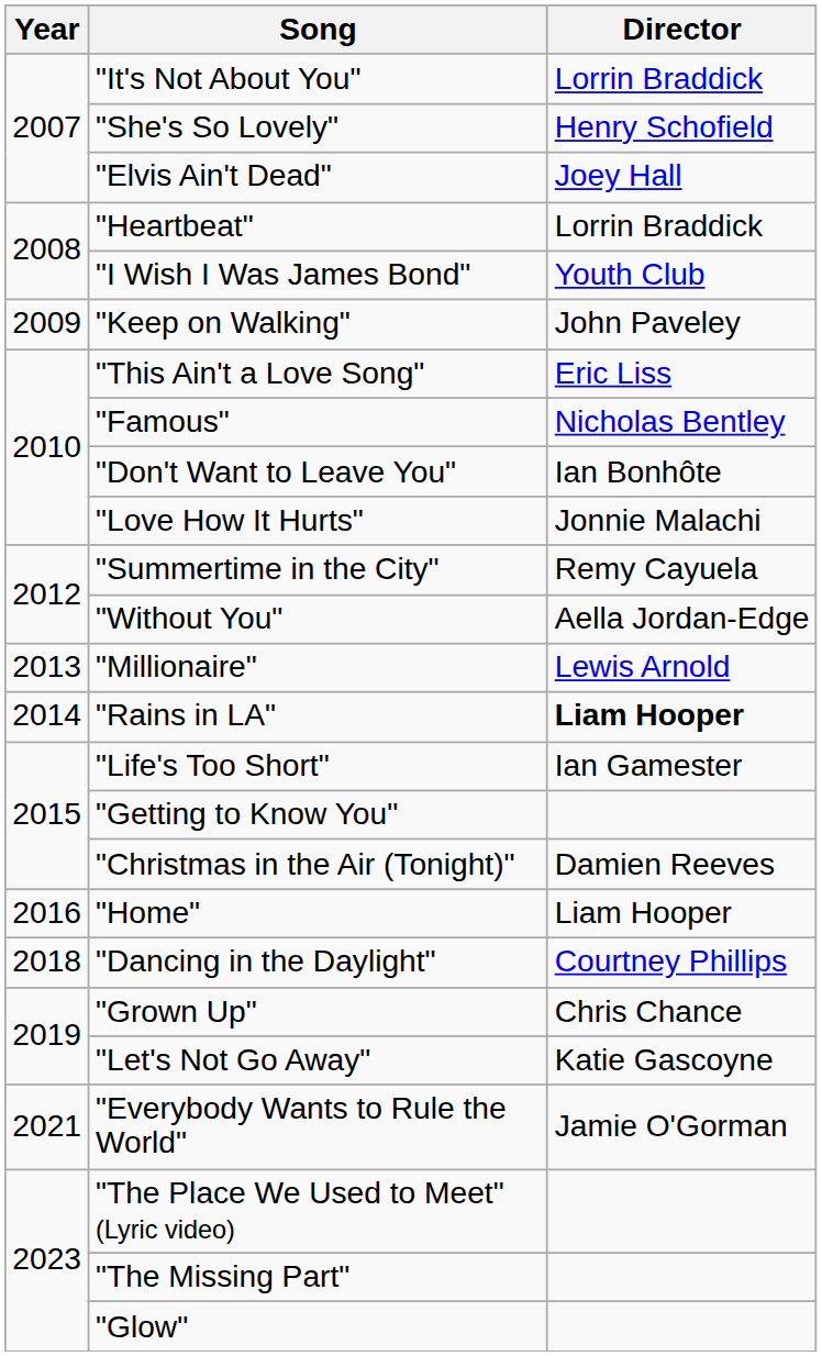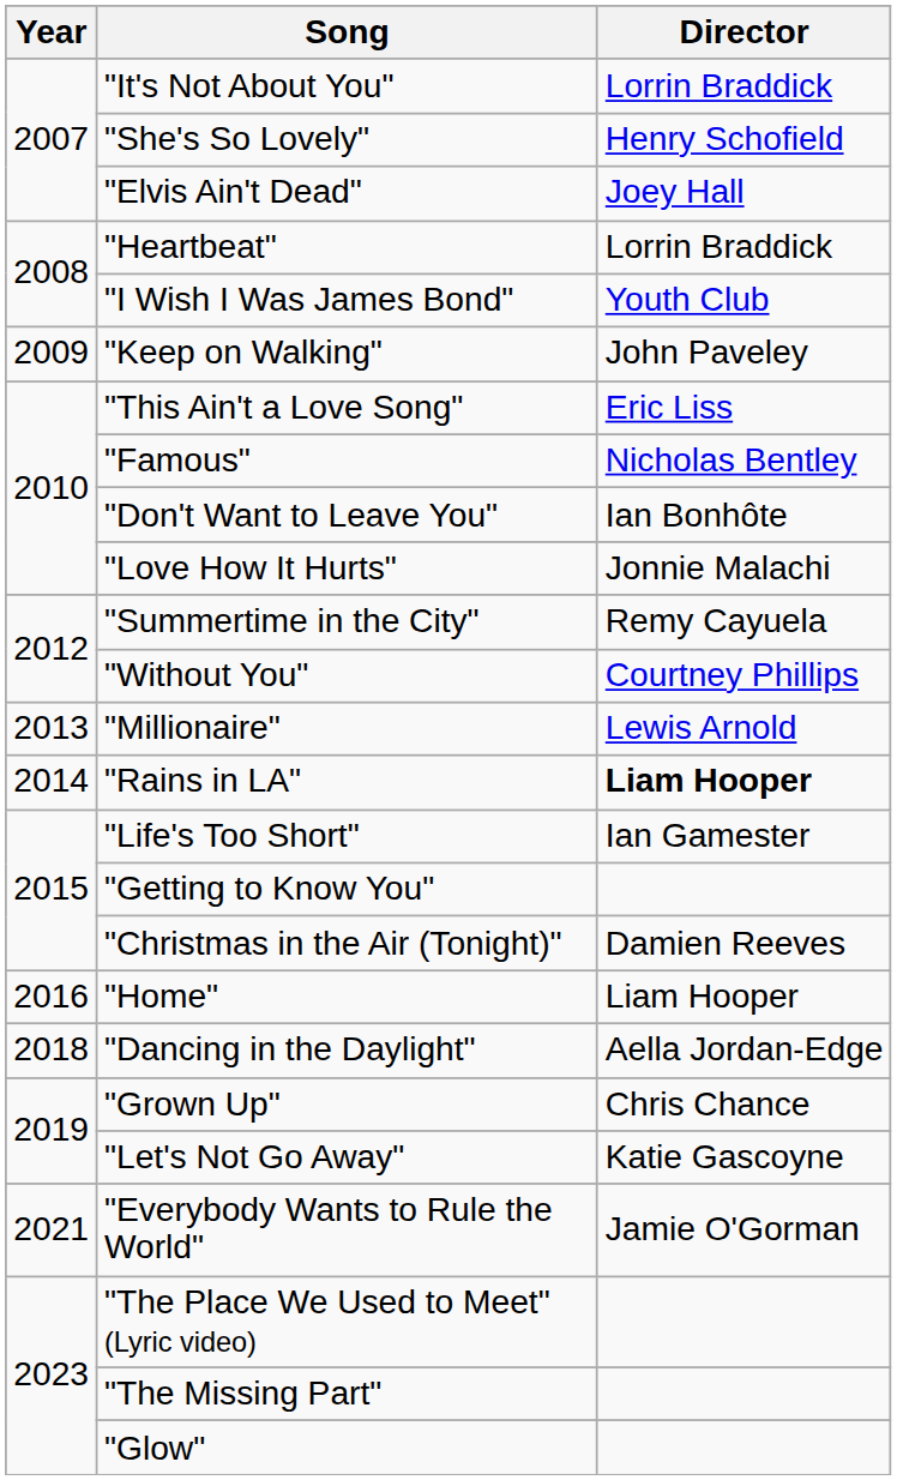"Without You" | Director: Aella Jordan-Edge -> Courtney Phillips
"Dancing in the Daylight" | Director: Courtney Phillips -> Aella Jordan-Edge
